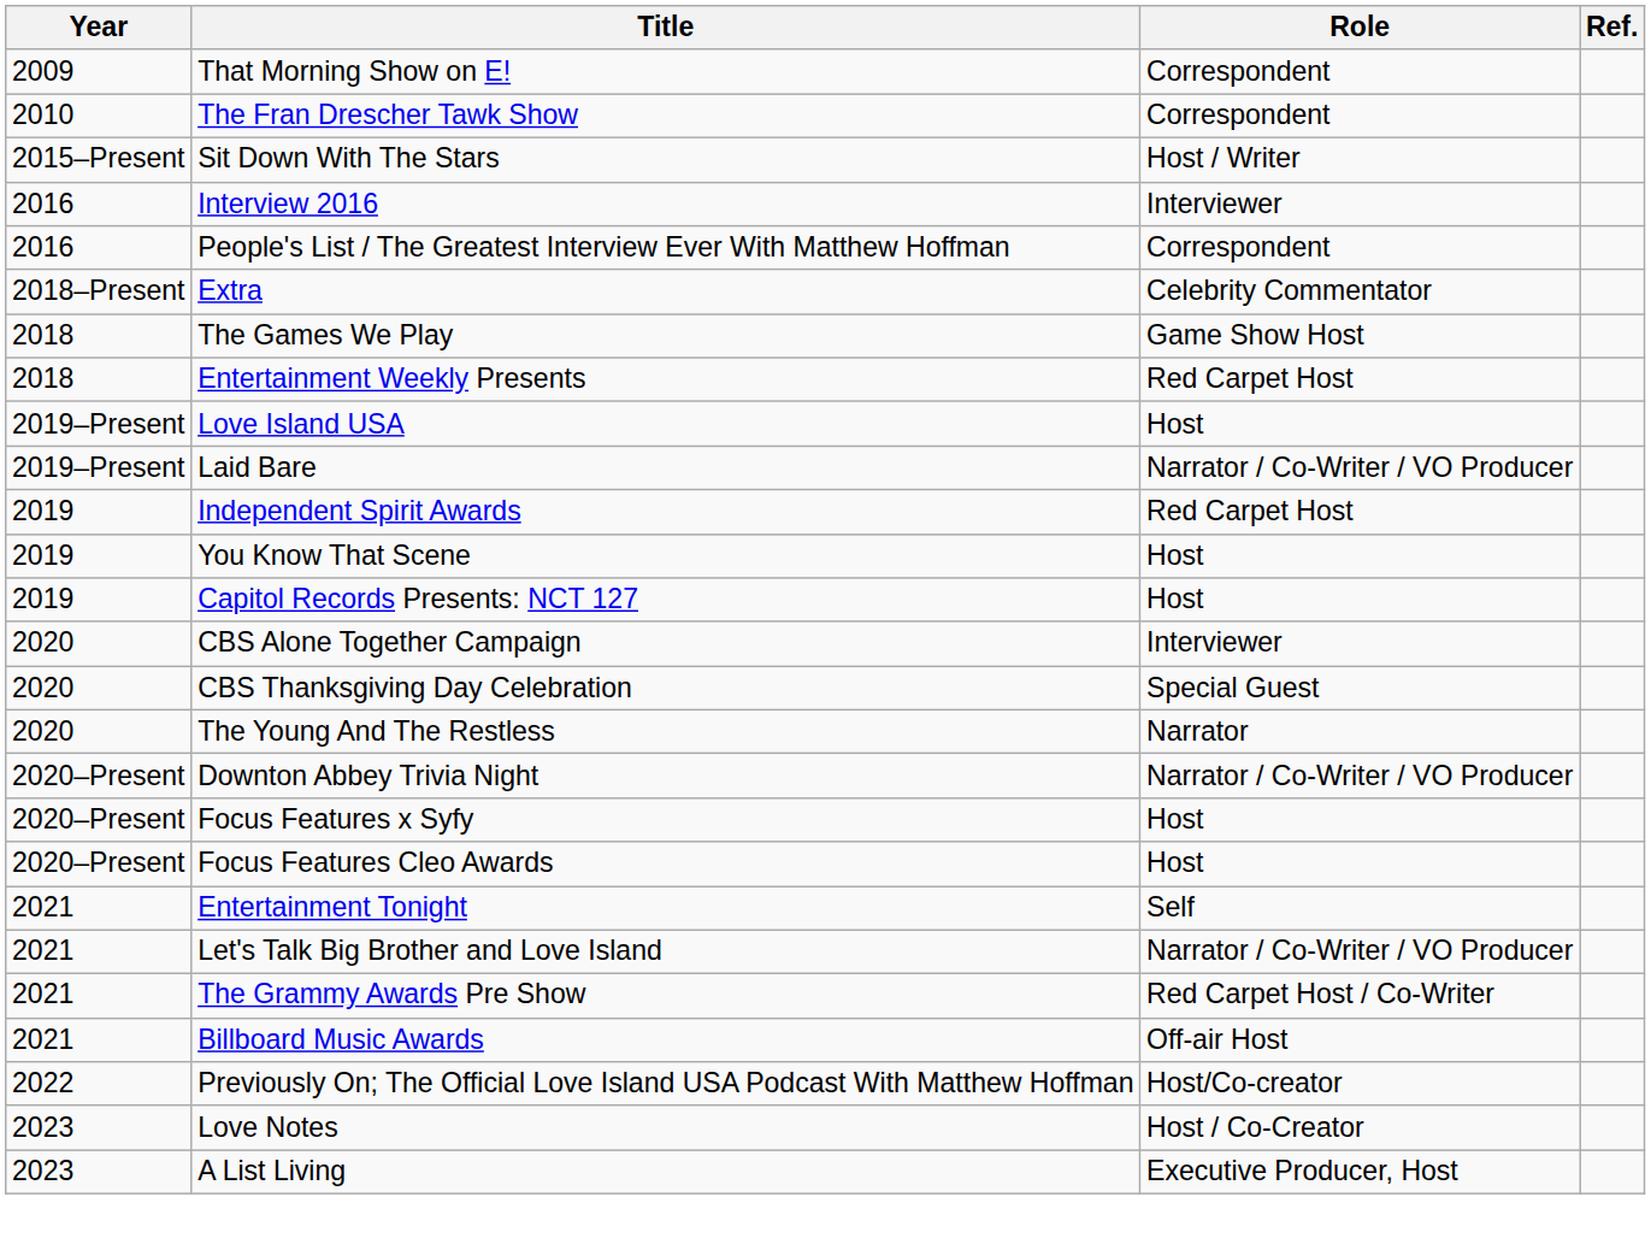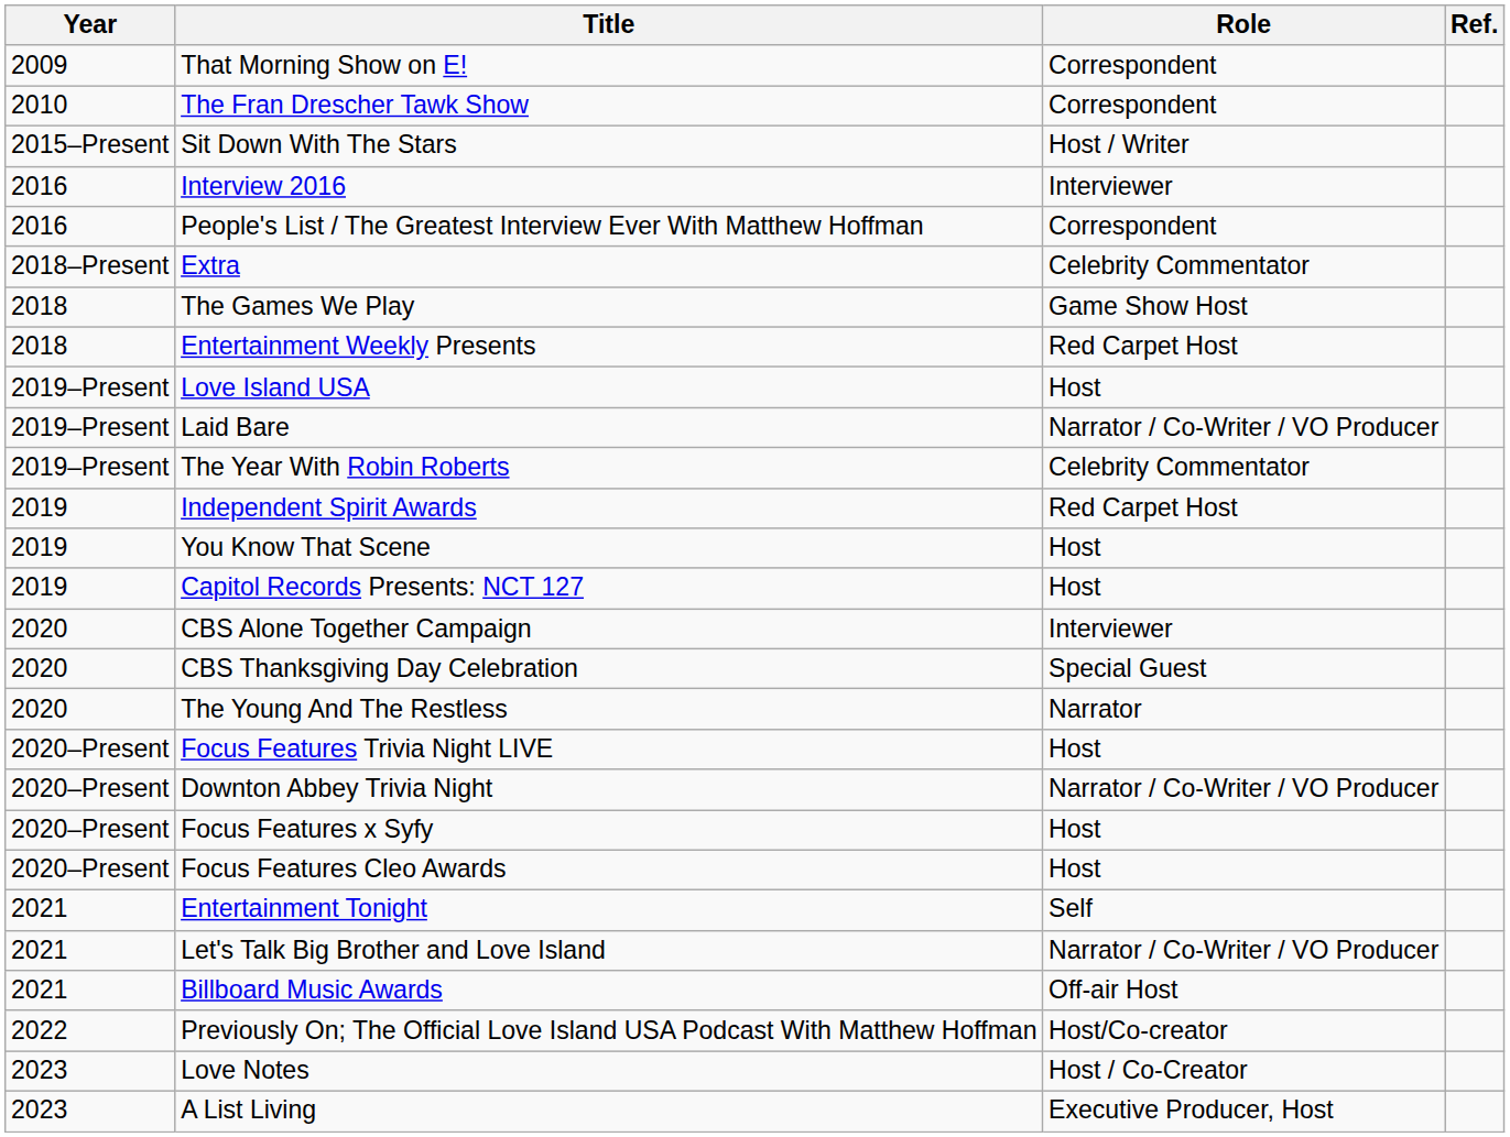+ row: 2019–Present | The Year With Robin Roberts | Celebrity Commentator
+ row: 2020–Present | Focus Features Trivia Night LIVE | Host
- row: 2021 | The Grammy Awards Pre Show | Red Carpet Host / Co-Writer
